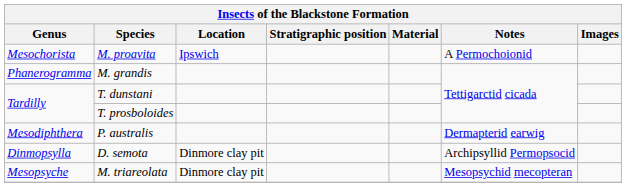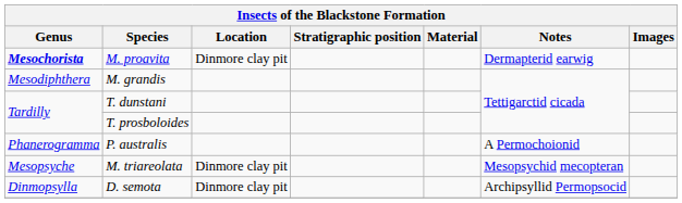M. proavita | Genus: normal -> bold
M. proavita | Location: Ipswich -> Dinmore clay pit
M. proavita | Notes: A Permochoionid -> Dermapterid earwig
M. grandis | Genus: Phanerogramma -> Mesodiphthera
P. australis | Genus: Mesodiphthera -> Phanerogramma
P. australis | Notes: Dermapterid earwig -> A Permochoionid
rows swapped: D. semota <-> M. triareolata
